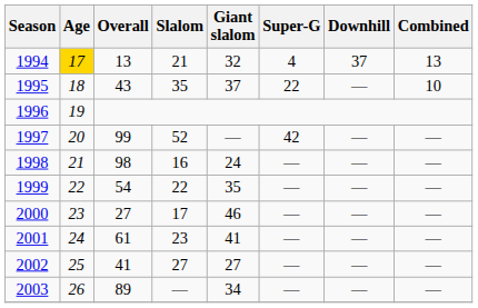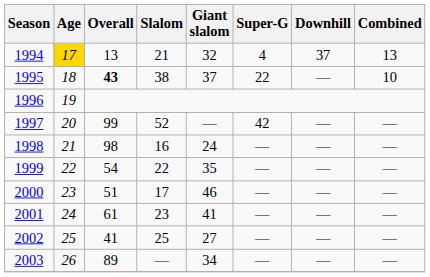1995 | Overall: normal -> bold
1995 | Slalom: 35 -> 38
2000 | Overall: 27 -> 51
2002 | Slalom: 27 -> 25
